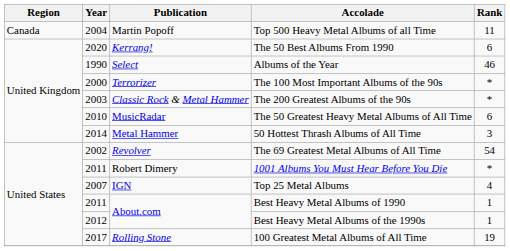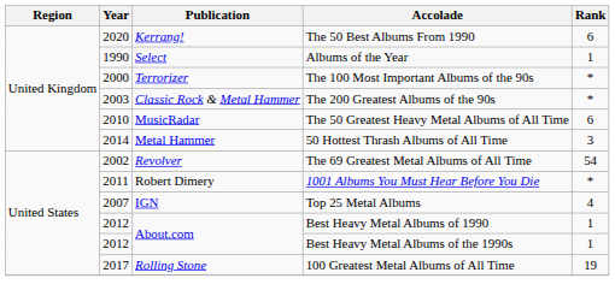- row: Canada | 2004 | Martin Popoff | Top 500 Heavy Metal Albums of all Time | 11
Albums of the Year | Rank: 46 -> 1
Best Heavy Metal Albums of 1990 | Year: 2011 -> 2012
